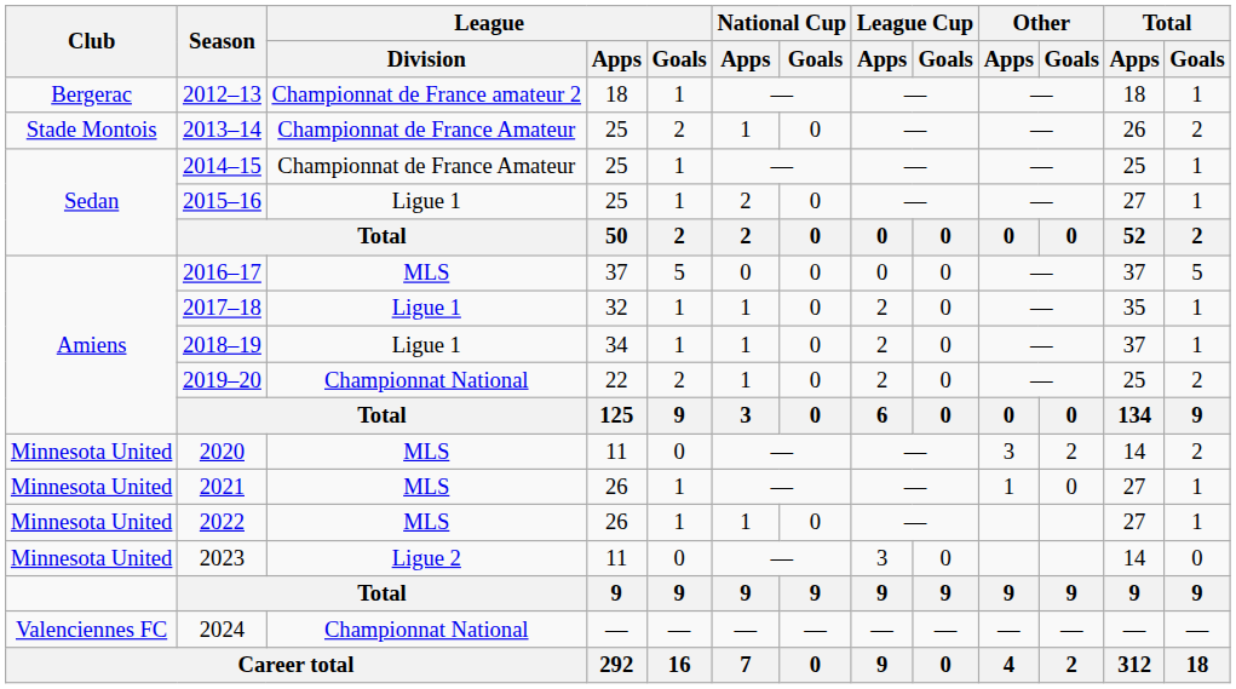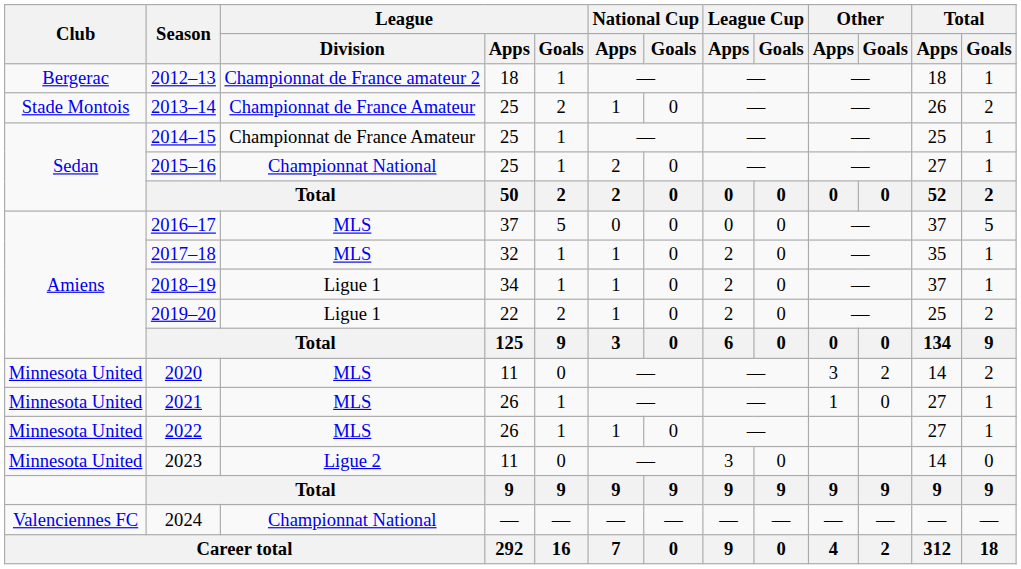2015–16 | League / Division: Ligue 1 -> Championnat National
2017–18 | League / Division: Ligue 1 -> MLS
2019–20 | League / Division: Championnat National -> Ligue 1
